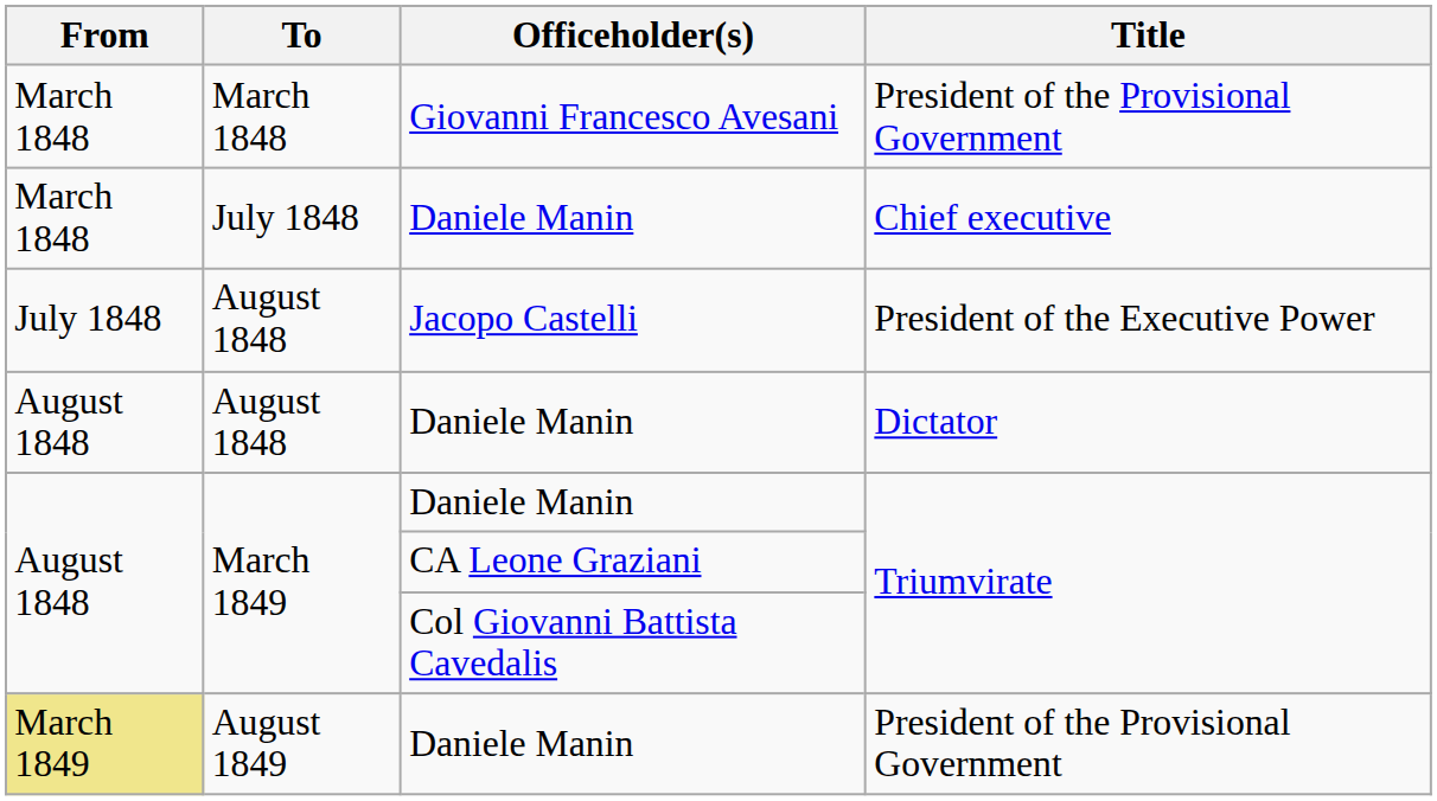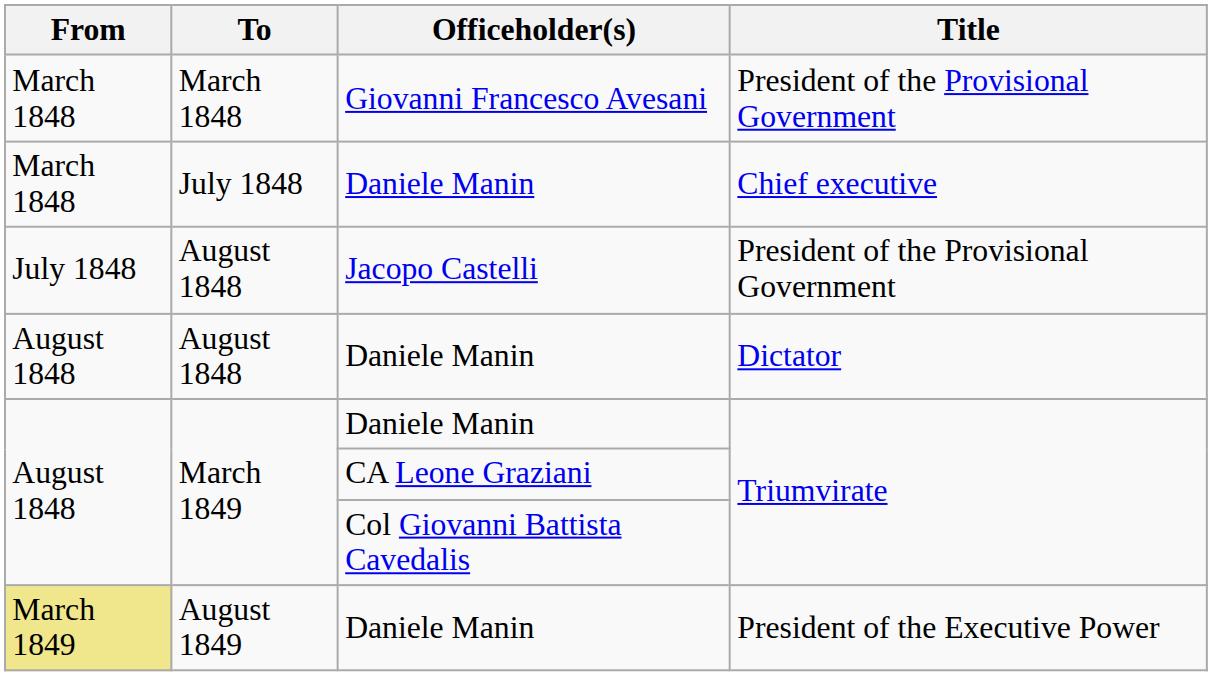August 1848 / Jacopo Castelli | Title: President of the Executive Power -> President of the Provisional Government
August 1849 | Title: President of the Provisional Government -> President of the Executive Power
